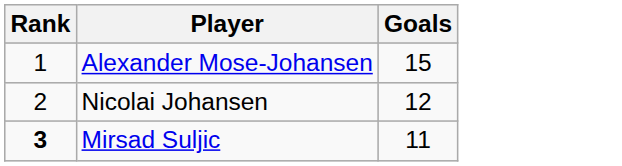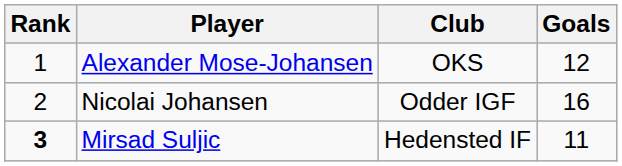+ column: Club | OKS | Odder IGF | Hedensted IF
Alexander Mose-Johansen | Goals: 15 -> 12
Nicolai Johansen | Goals: 12 -> 16
